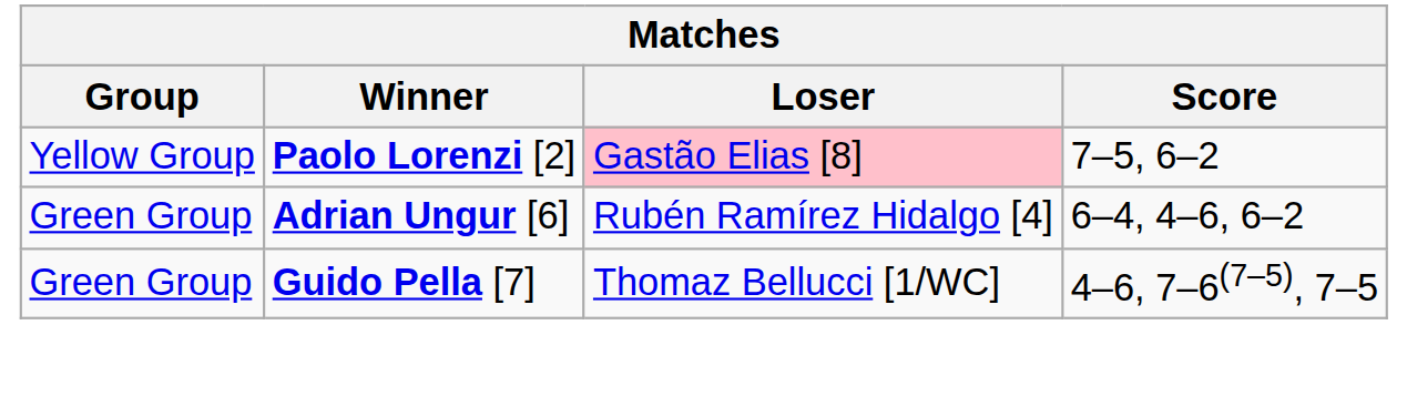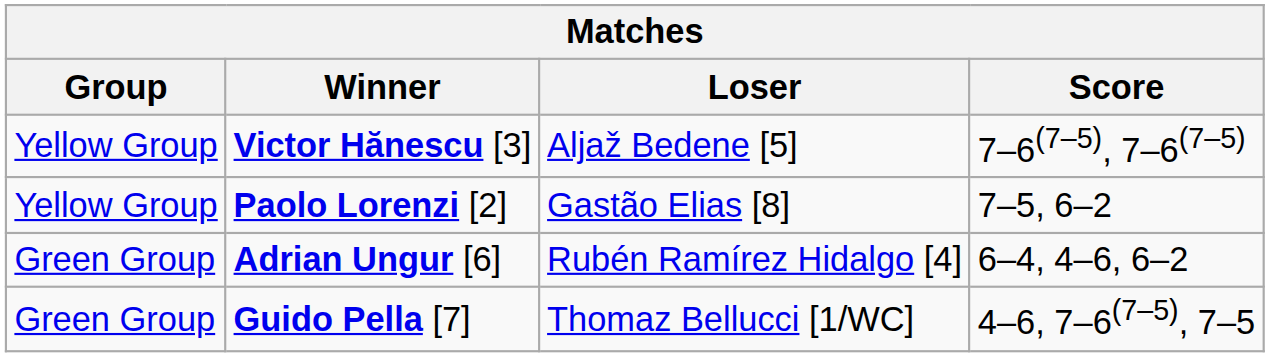+ row: Yellow Group | Victor Hănescu [3] | Aljaž Bedene [5] | 7–6(7–5), 7–6(7–5)
Paolo Lorenzi [2] | Loser: pink background -> no background
